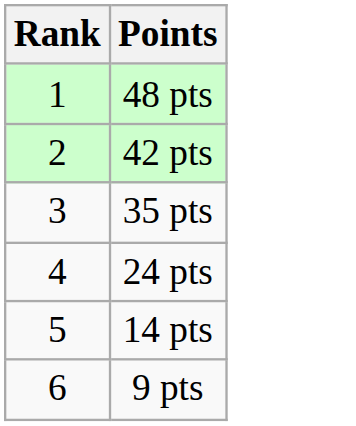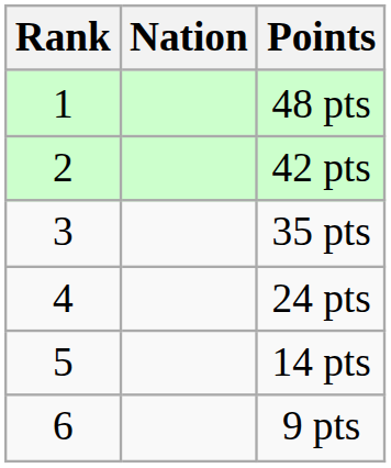+ column: Nation
